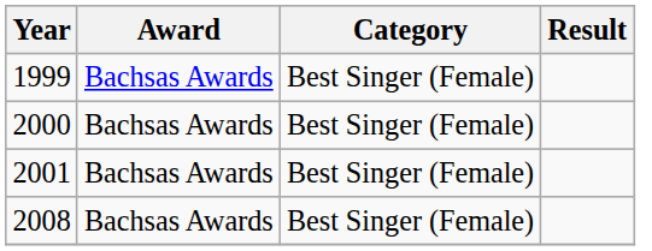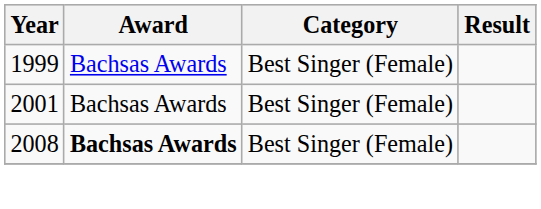- row: 2000 | Bachsas Awards | Best Singer (Female)
2008 | Award: normal -> bold
